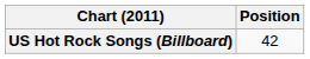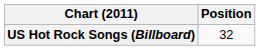US Hot Rock Songs (Billboard) | Position: 42 -> 32
